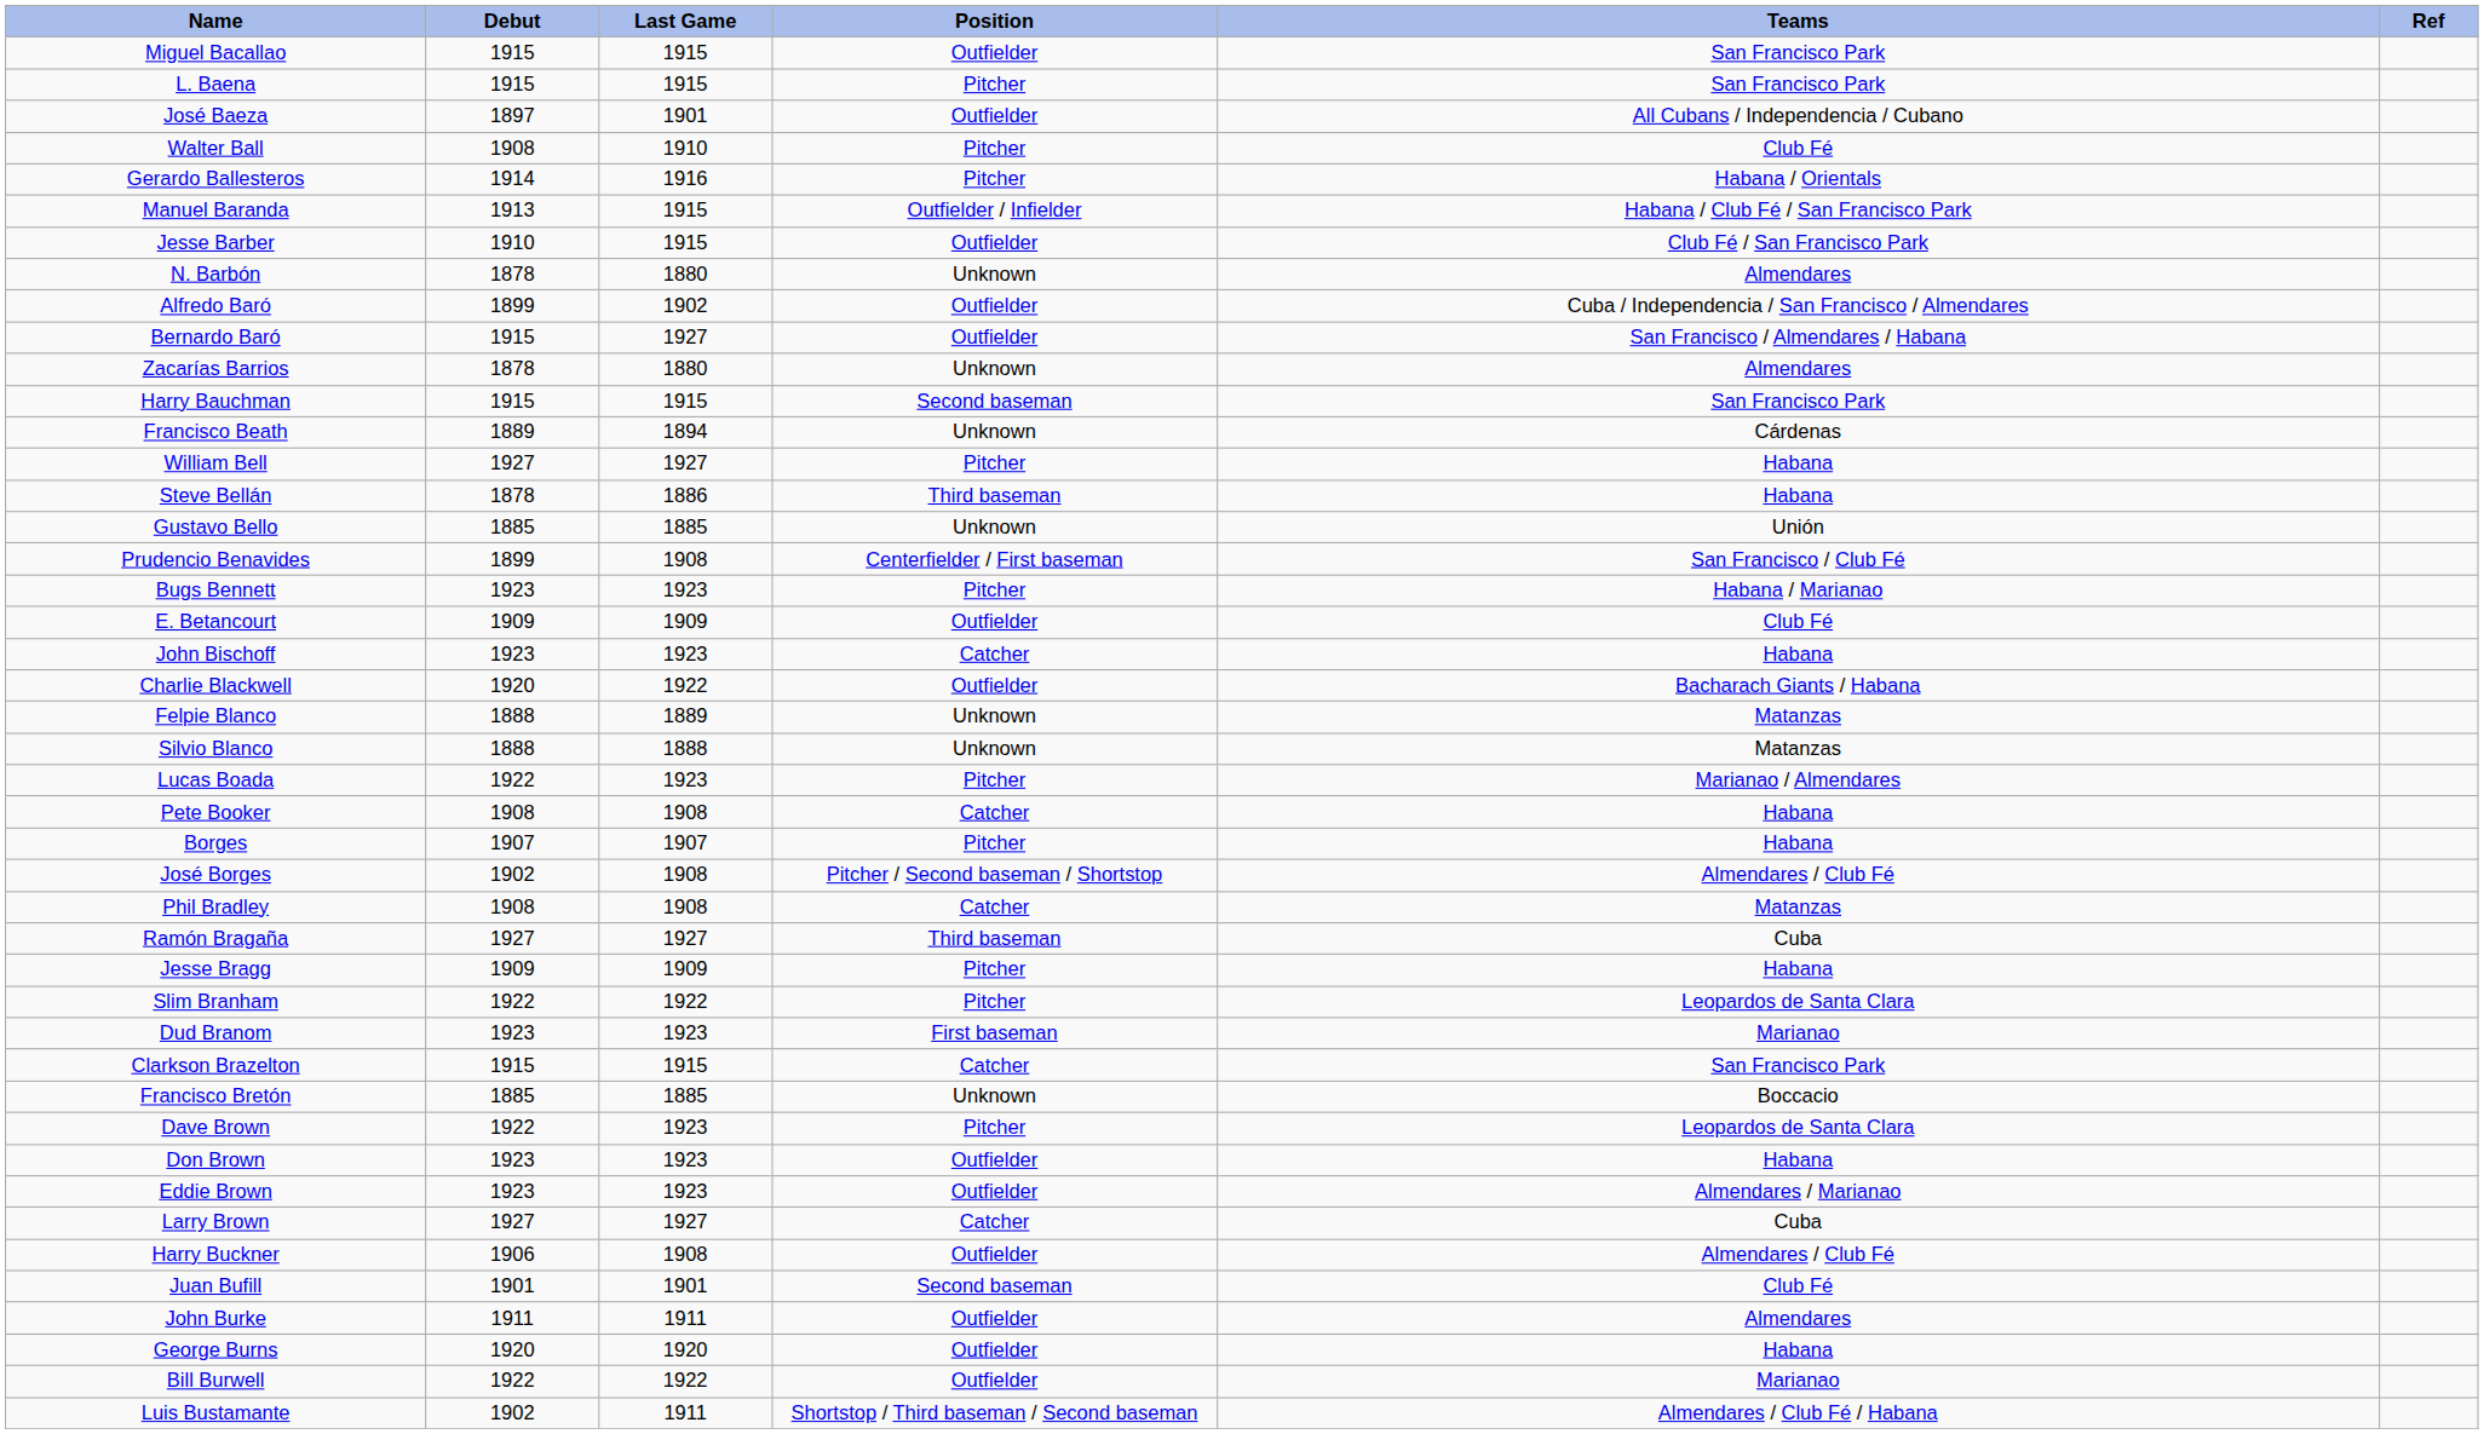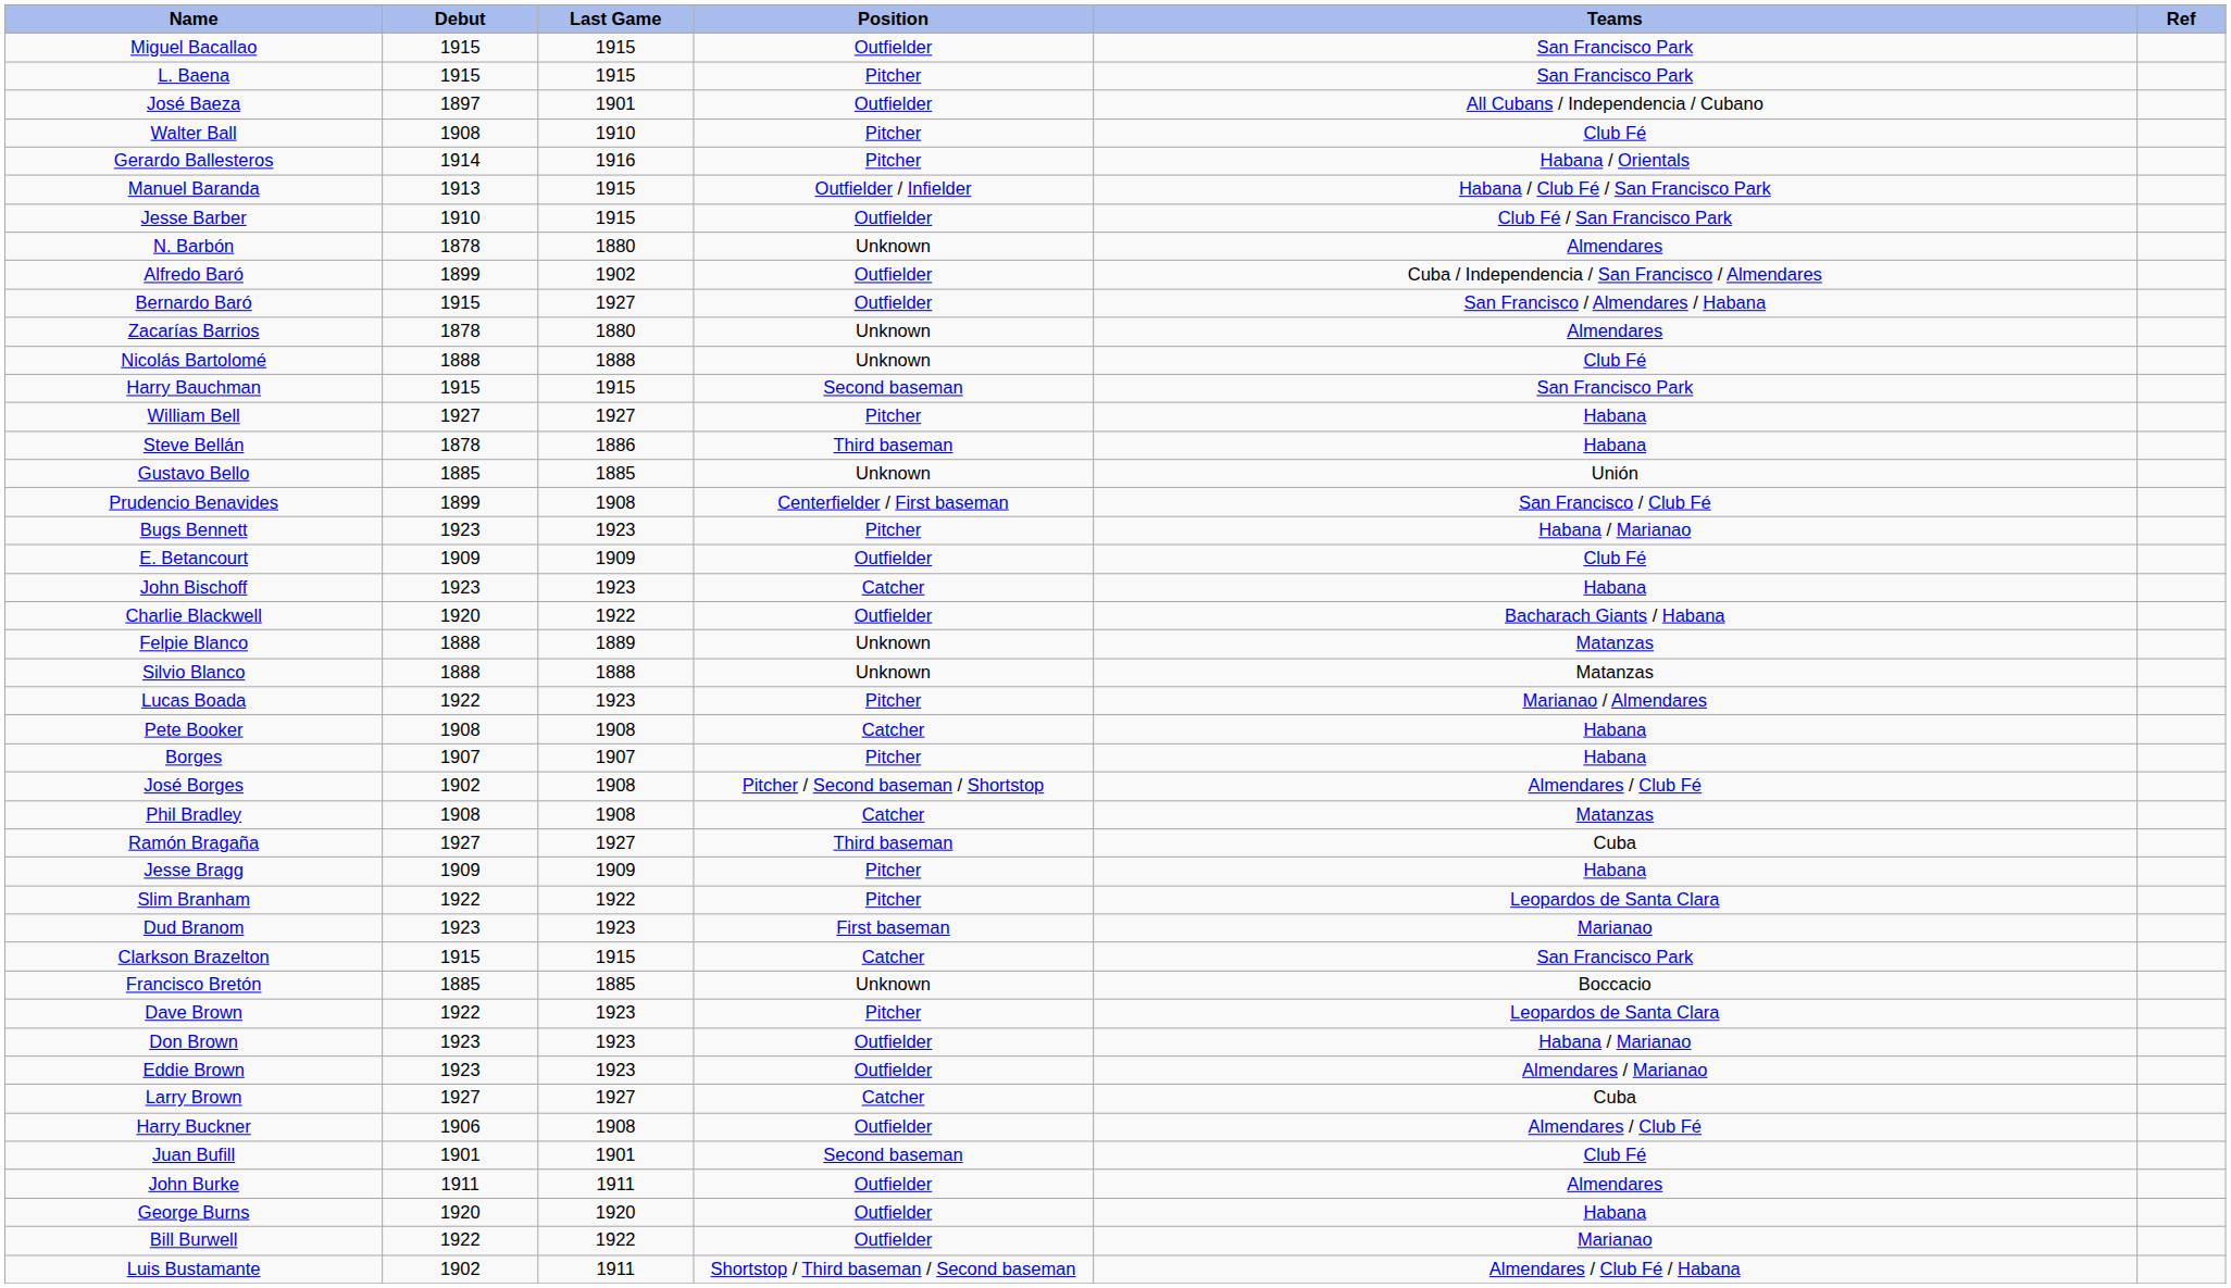+ row: Nicolás Bartolomé | 1888 | 1888 | Unknown | Club Fé
- row: Francisco Beath | 1889 | 1894 | Unknown | Cárdenas
Don Brown | Teams: Habana -> Habana / Marianao
